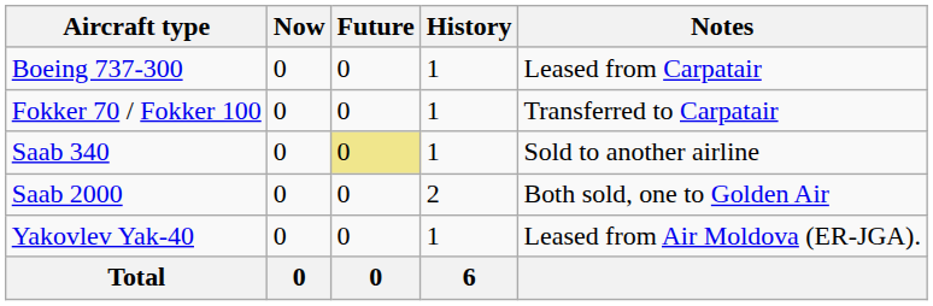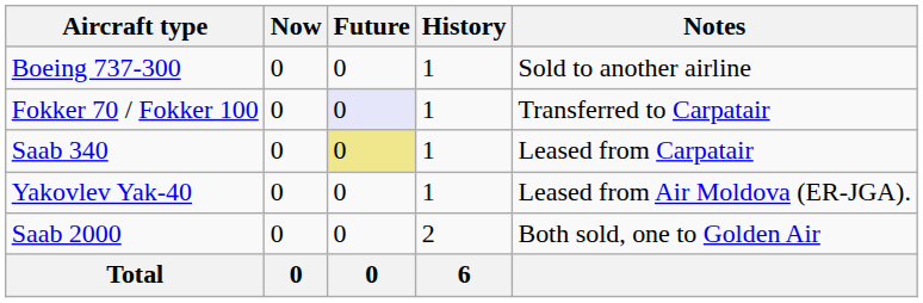Boeing 737-300 | Notes: Leased from Carpatair -> Sold to another airline
Fokker 70 / Fokker 100 | Future: no background -> lavender background
Saab 340 | Notes: Sold to another airline -> Leased from Carpatair
rows swapped: Saab 2000 <-> Yakovlev Yak-40
